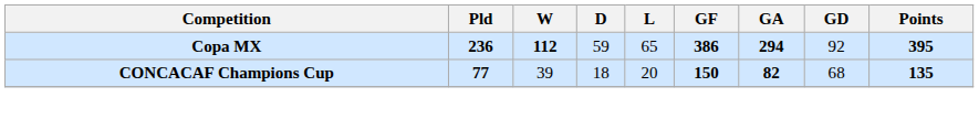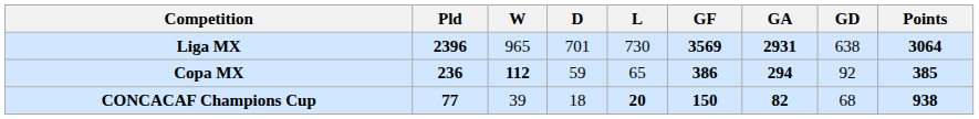+ row: Liga MX | 2396 | 965 | 701 | 730 | 3569 | 2931 | 638 | 3064
Copa MX | Points: 395 -> 385
CONCACAF Champions Cup | L: normal -> bold
CONCACAF Champions Cup | Points: 135 -> 938
